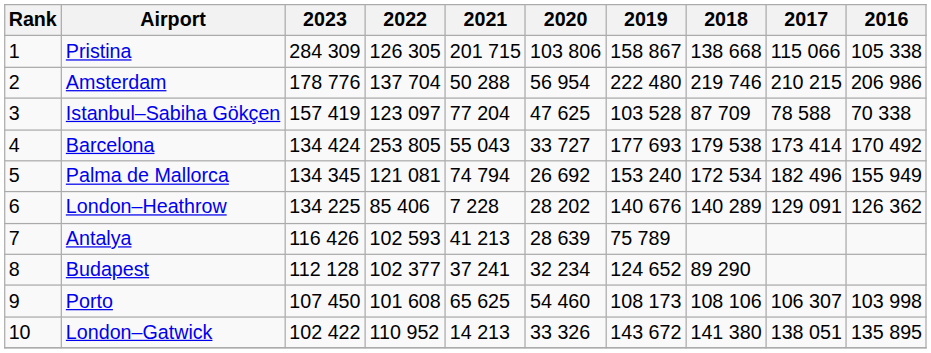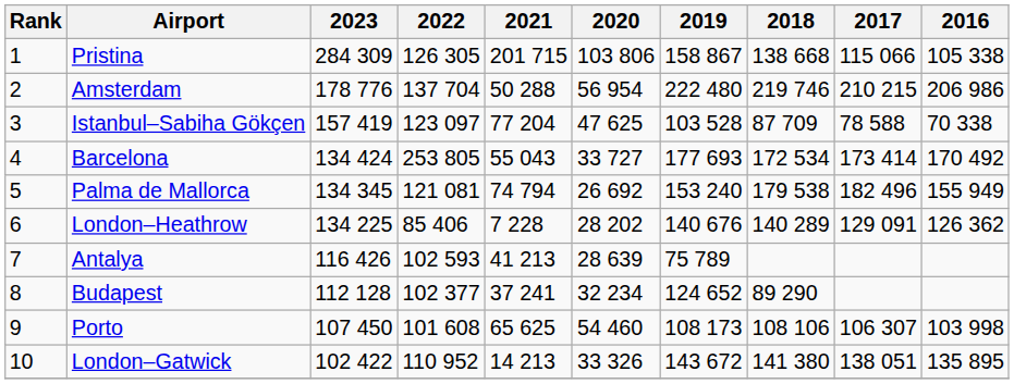Barcelona | 2018: 179 538 -> 172 534
Palma de Mallorca | 2018: 172 534 -> 179 538
